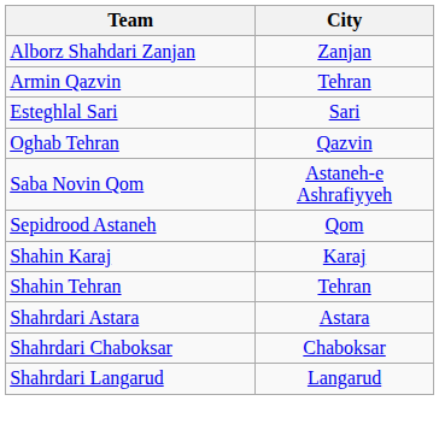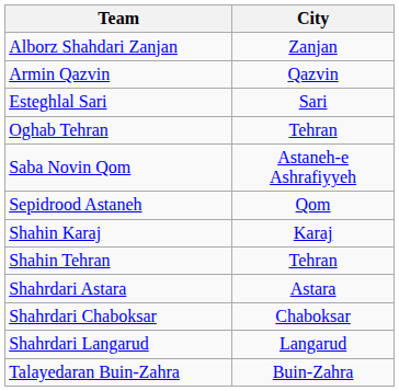Armin Qazvin | City: Tehran -> Qazvin
Oghab Tehran | City: Qazvin -> Tehran
+ row: Talayedaran Buin-Zahra | Buin-Zahra
